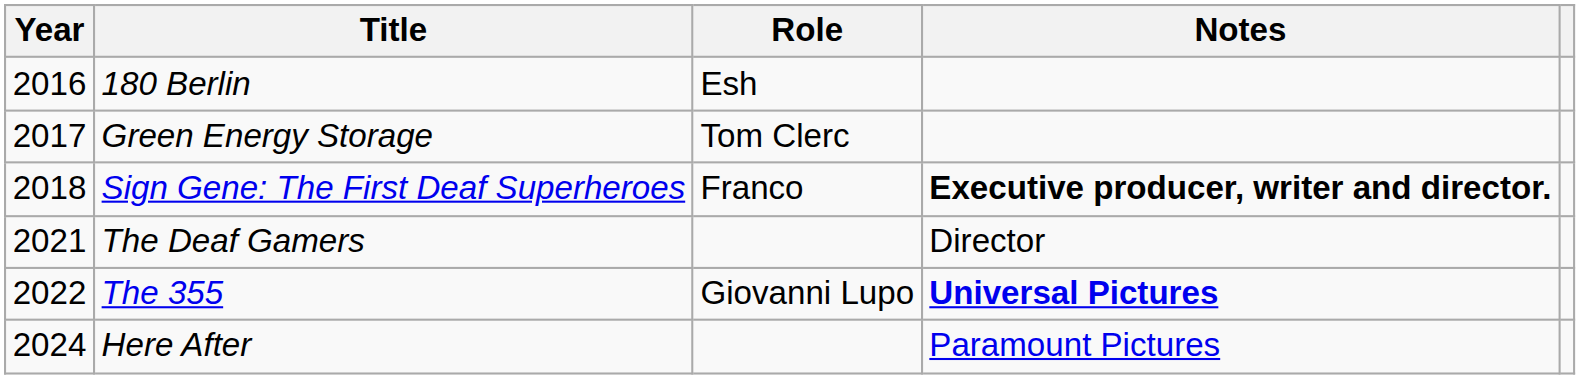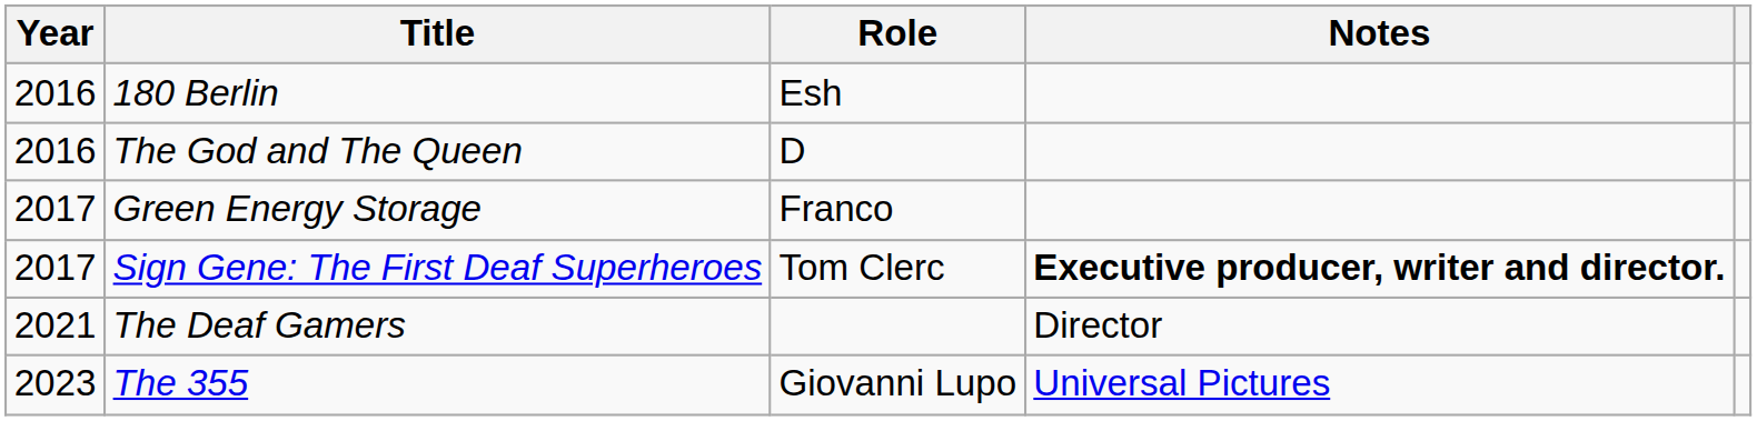+ row: 2016 | The God and The Queen | D
Green Energy Storage | Role: Tom Clerc -> Franco
Sign Gene: The First Deaf Superheroes | Year: 2018 -> 2017
Sign Gene: The First Deaf Superheroes | Role: Franco -> Tom Clerc
The 355 | Year: 2022 -> 2023
The 355 | Notes: bold -> normal
- row: 2024 | Here After | Paramount Pictures
